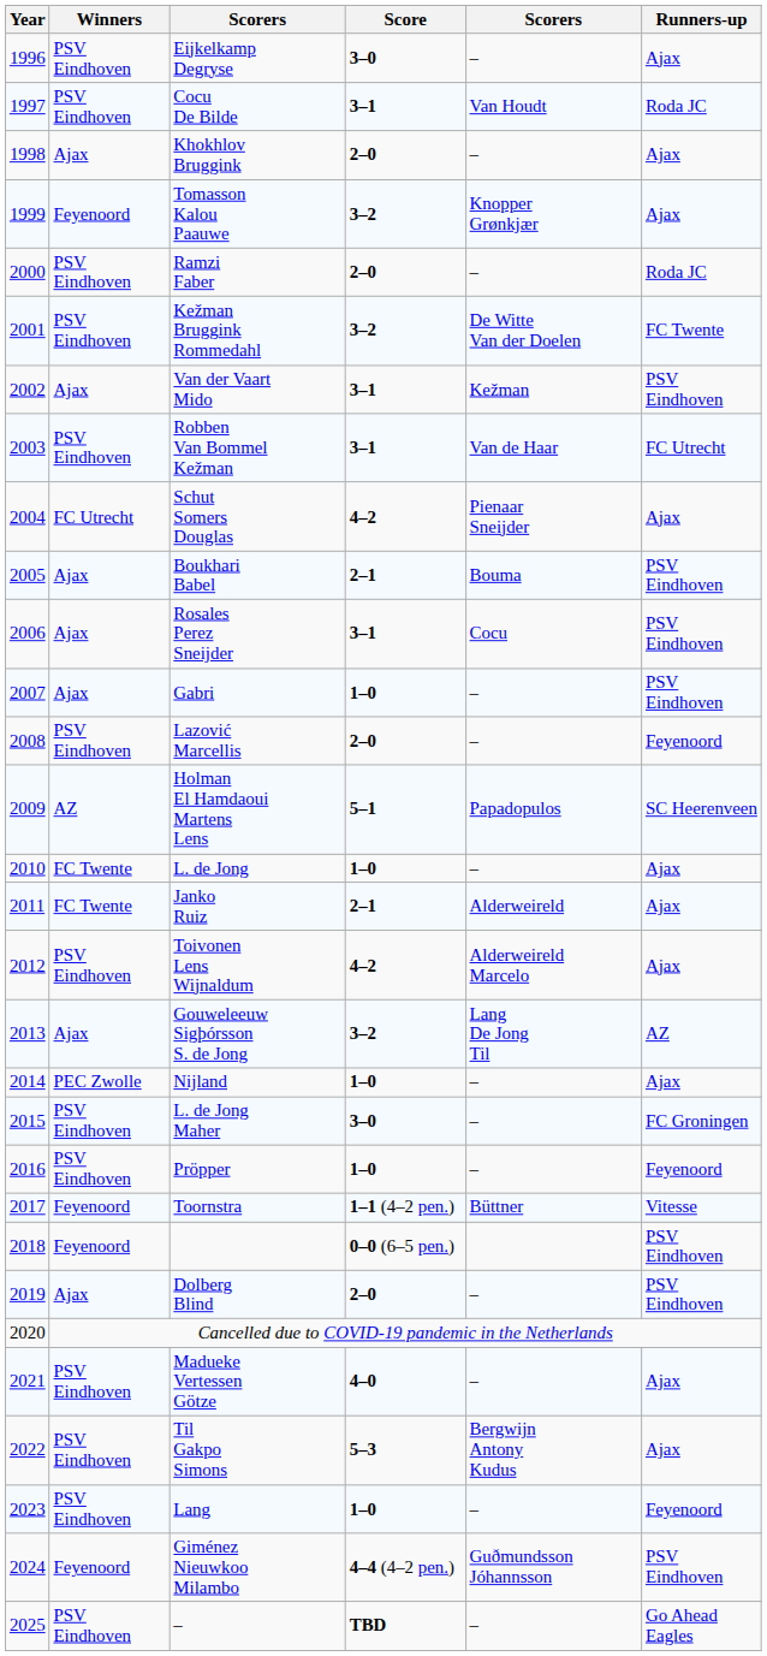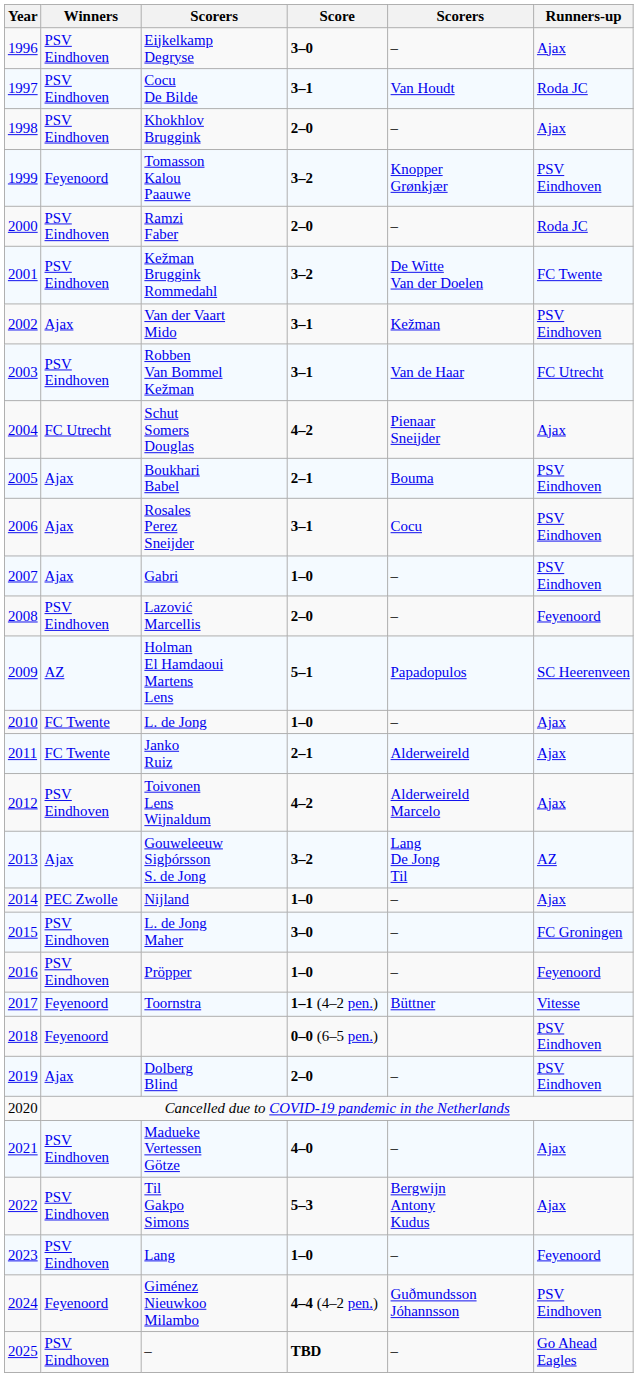Khokhlov Bruggink | Winners: Ajax -> PSV Eindhoven
Tomasson Kalou Paauwe | Runners-up: Ajax -> PSV Eindhoven
